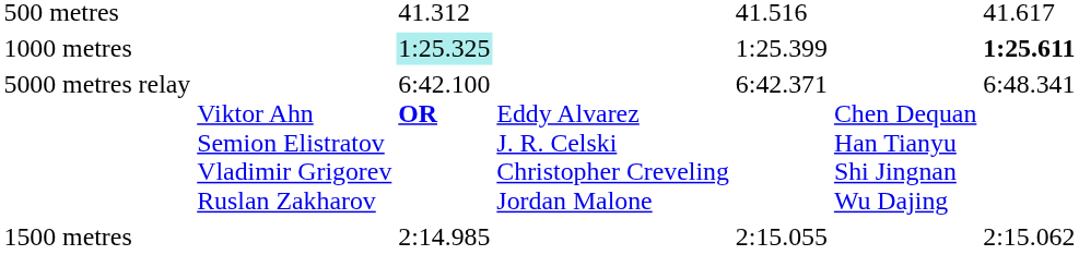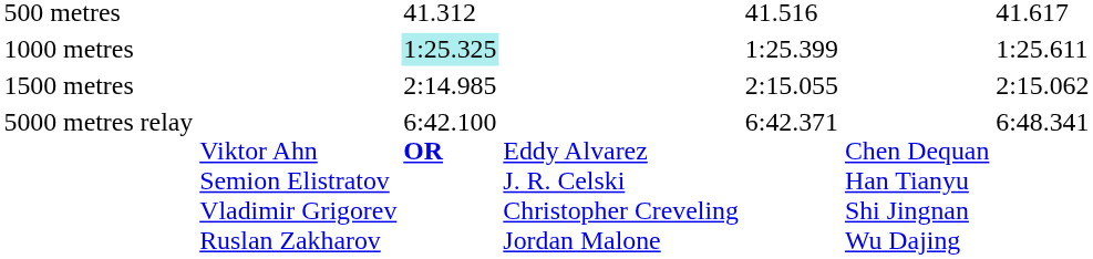1000 metres | column 7: bold -> normal
rows swapped: 1500 metres <-> 5000 metres relay
